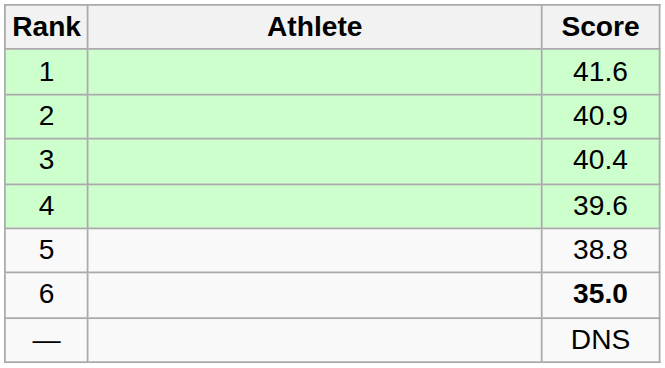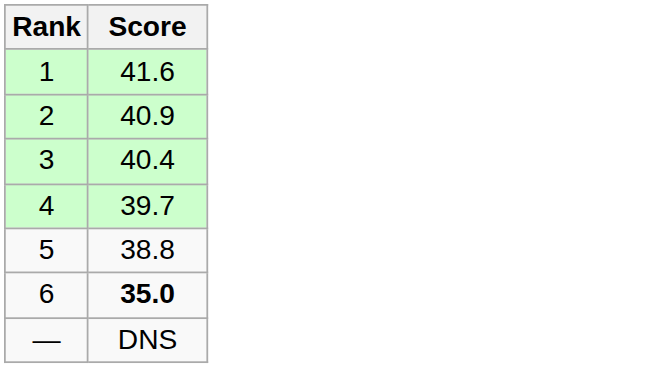- column: Athlete
4 | Score: 39.6 -> 39.7
